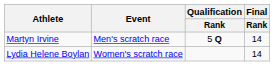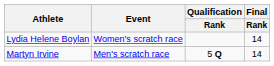rows swapped: Martyn Irvine <-> Lydia Helene Boylan
